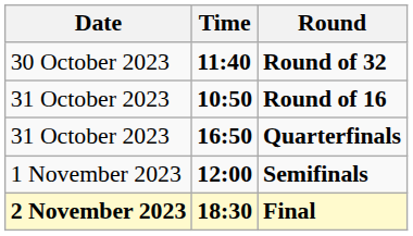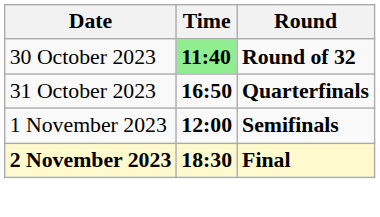Round of 32 | Time: no background -> lightgreen background
- row: 31 October 2023 | 10:50 | Round of 16
